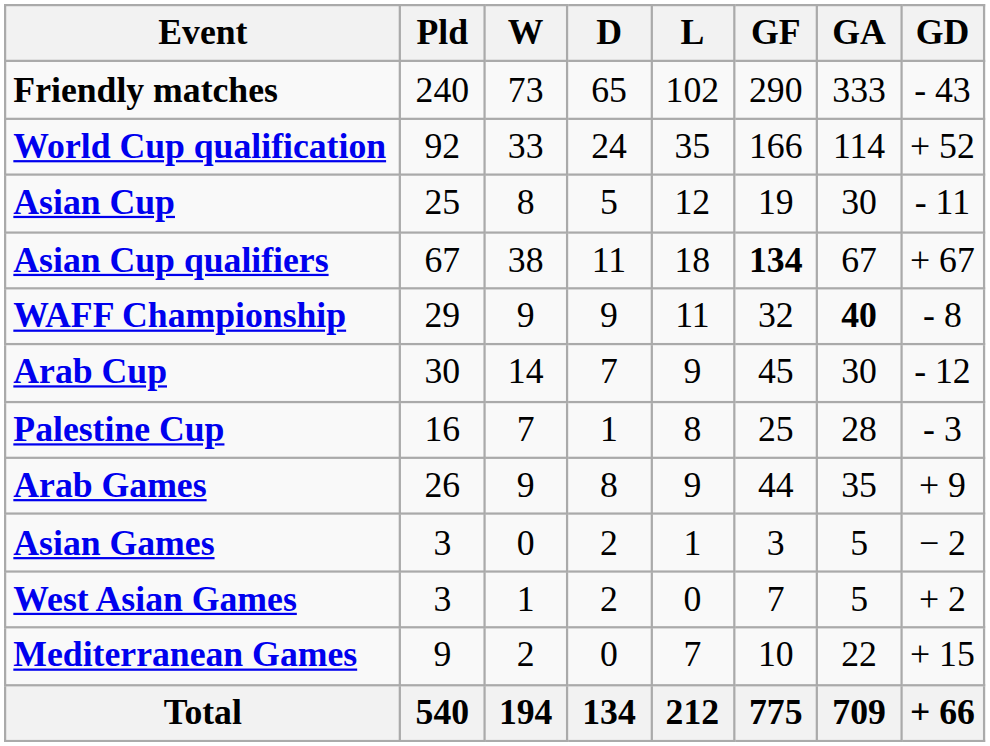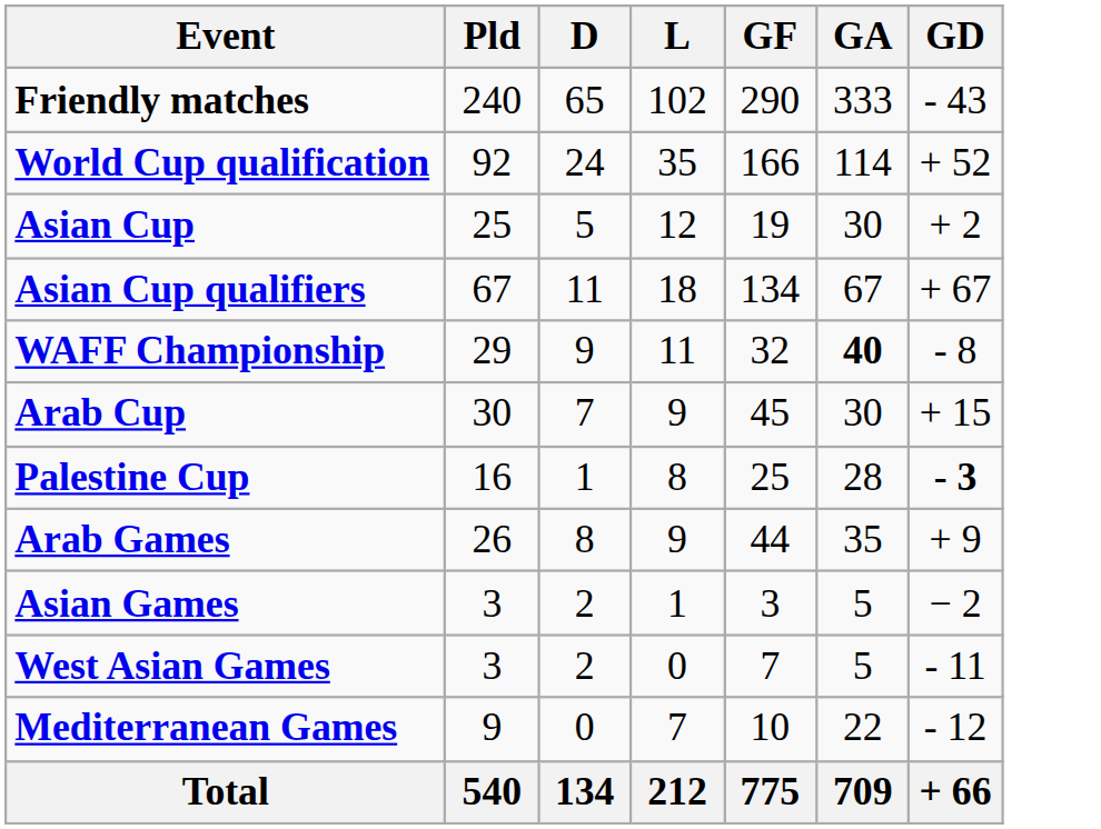- column: W | 73 | 33 | 8 | 38 | 9 | 14 | 7 | 9 | 0 | 1 | 2 | 194
Asian Cup | GD: - 11 -> + 2
Asian Cup qualifiers | GF: bold -> normal
Arab Cup | GD: - 12 -> + 15
Palestine Cup | GD: normal -> bold
West Asian Games | GD: + 2 -> - 11
Mediterranean Games | GD: + 15 -> - 12
